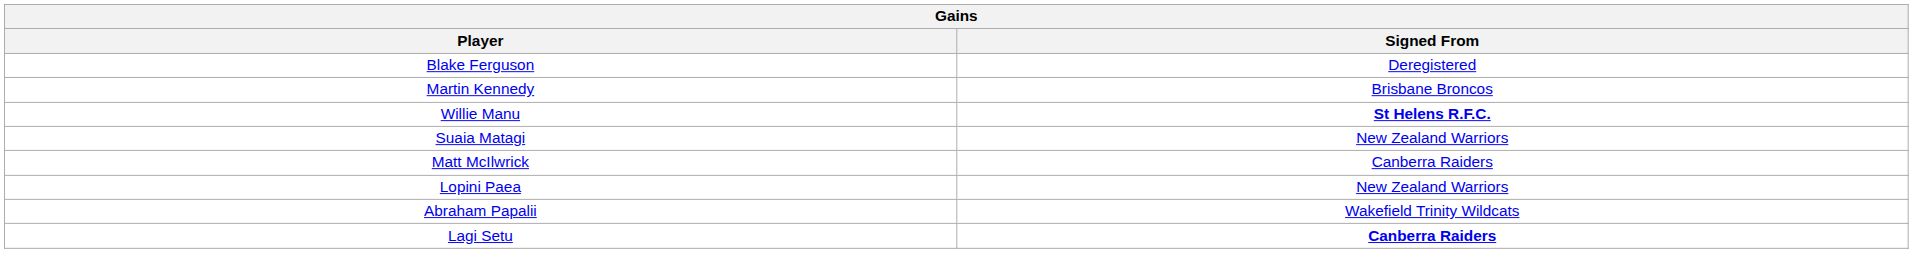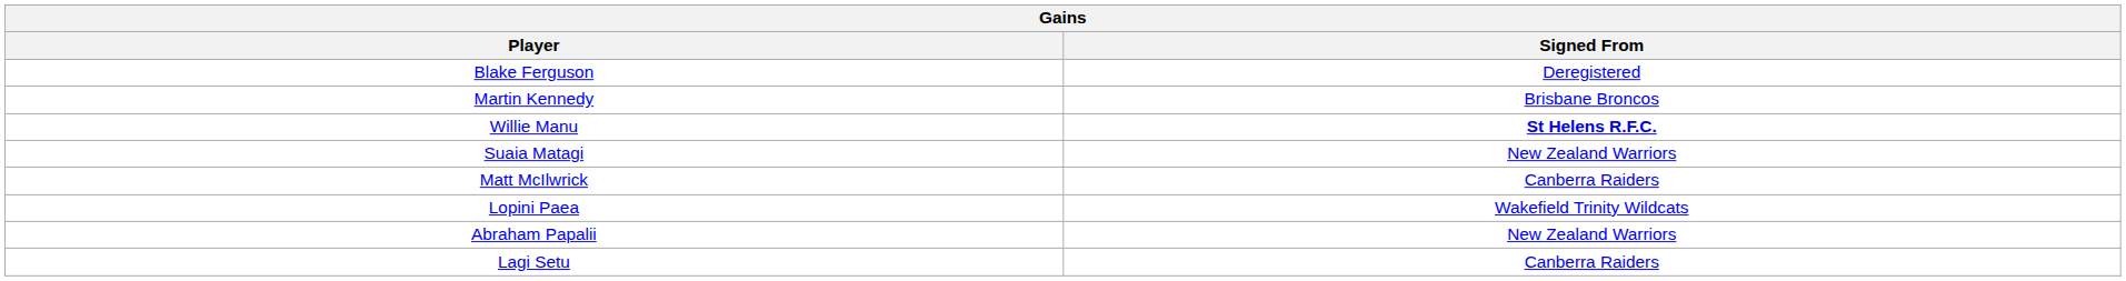Lopini Paea | Signed From: New Zealand Warriors -> Wakefield Trinity Wildcats
Abraham Papalii | Signed From: Wakefield Trinity Wildcats -> New Zealand Warriors
Lagi Setu | Signed From: bold -> normal
